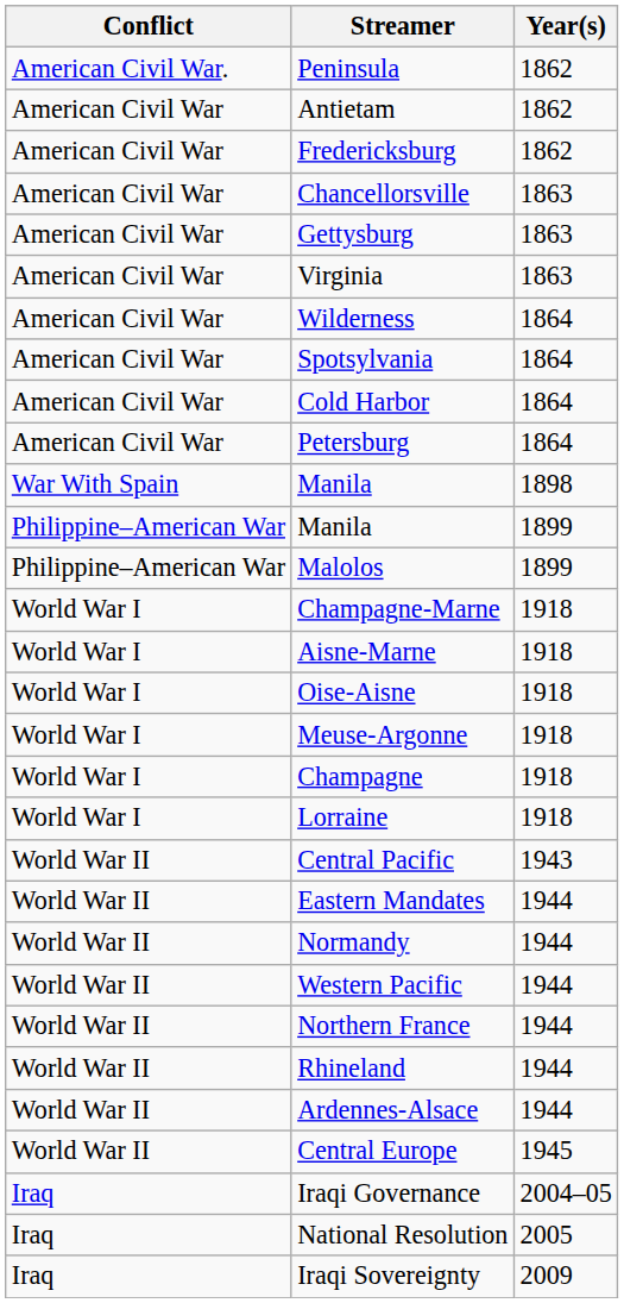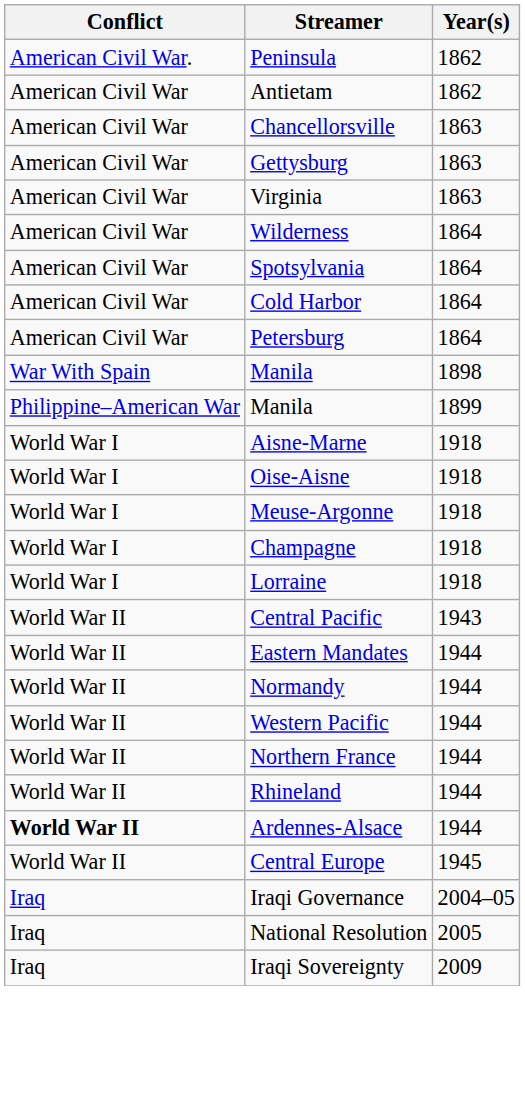- row: American Civil War | Fredericksburg | 1862
- row: Philippine–American War | Malolos | 1899
- row: World War I | Champagne-Marne | 1918
Ardennes-Alsace | Conflict: normal -> bold
